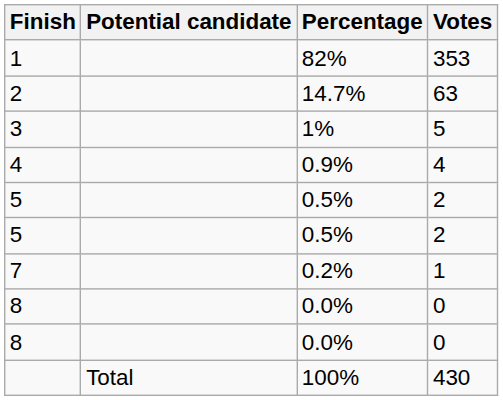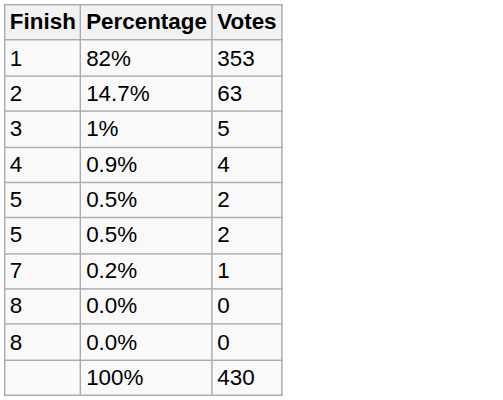- column: Potential candidate | Total
